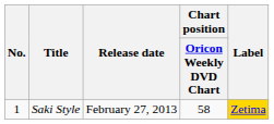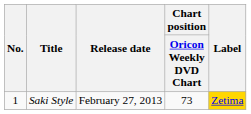Saki Style | Chart position / Oricon Weekly DVD Chart: 58 -> 73
